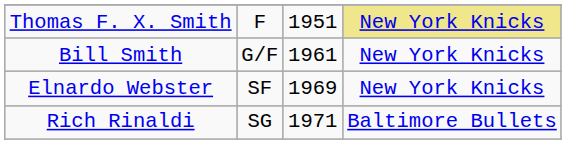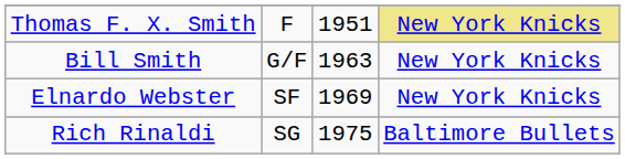Bill Smith | column 3: 1961 -> 1963
Rich Rinaldi | column 3: 1971 -> 1975
